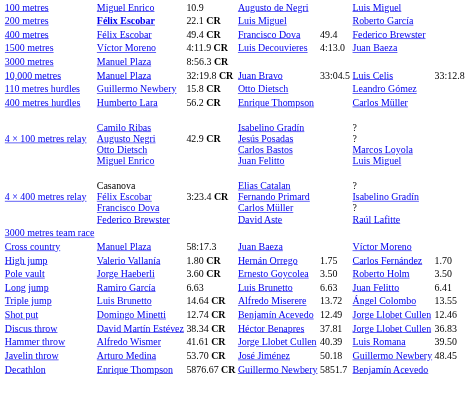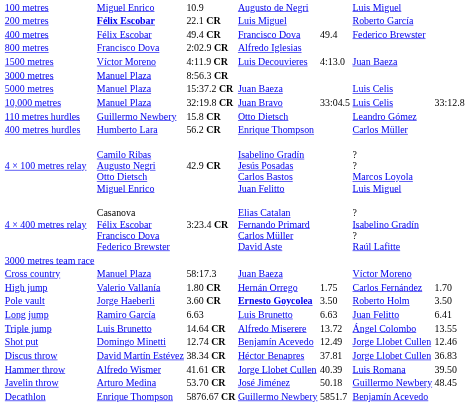+ row: 800 metres | Francisco Dova | 2:02.9 CR | Alfredo Iglesias
+ row: 5000 metres | Manuel Plaza | 15:37.2 CR | Juan Baeza | Luis Celis
Pole vault | column 4: normal -> bold
